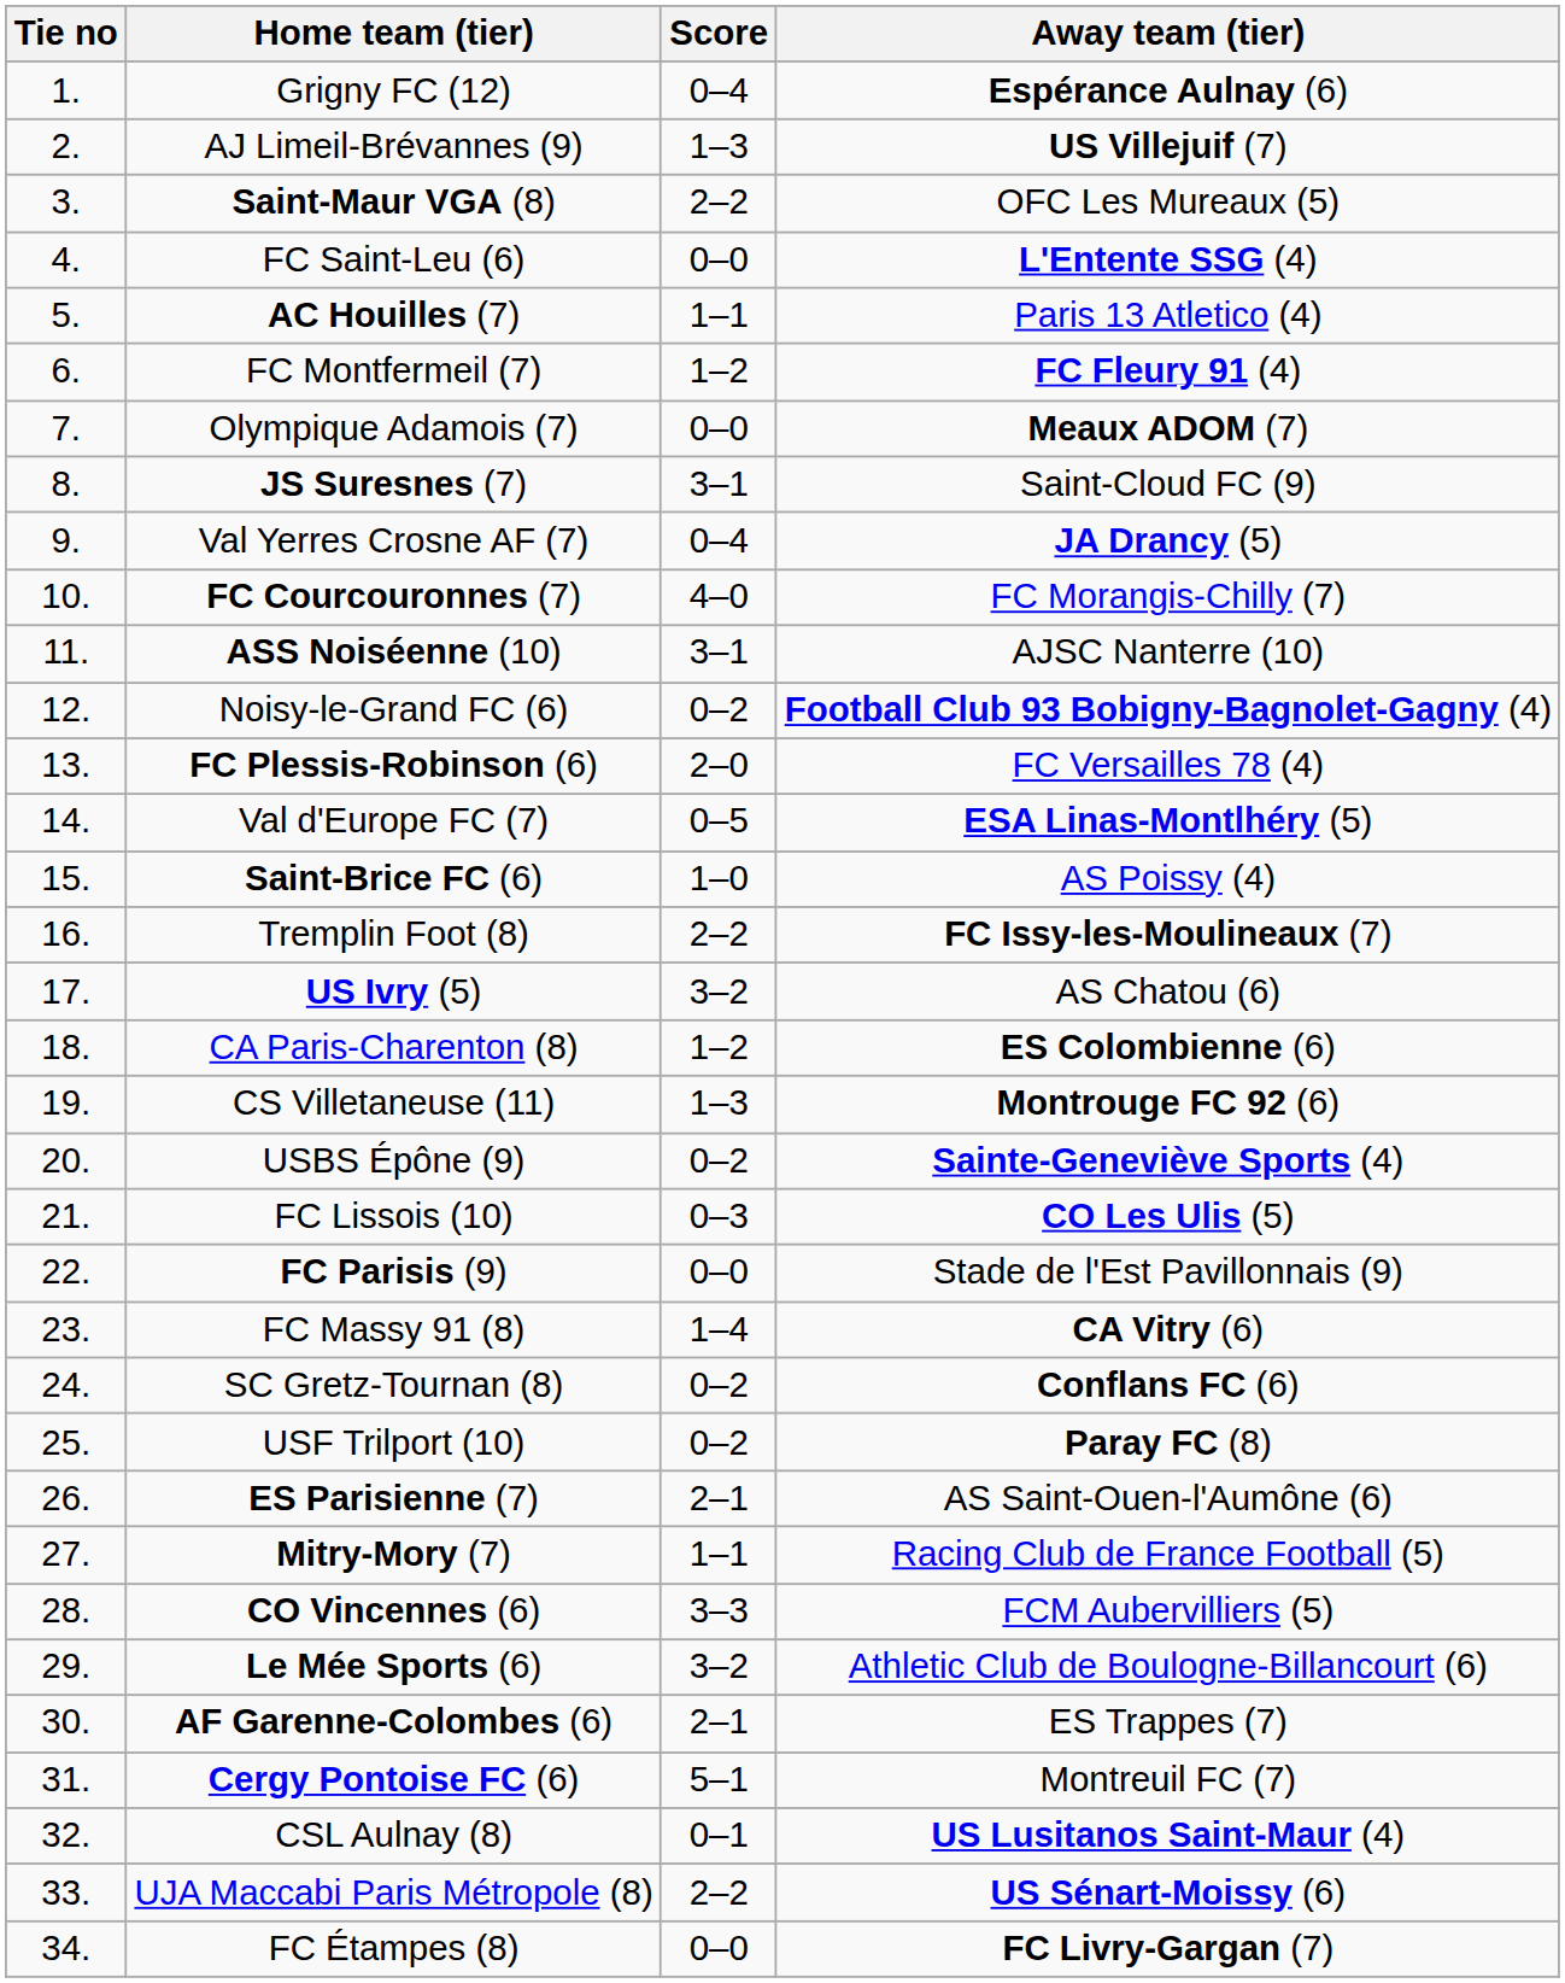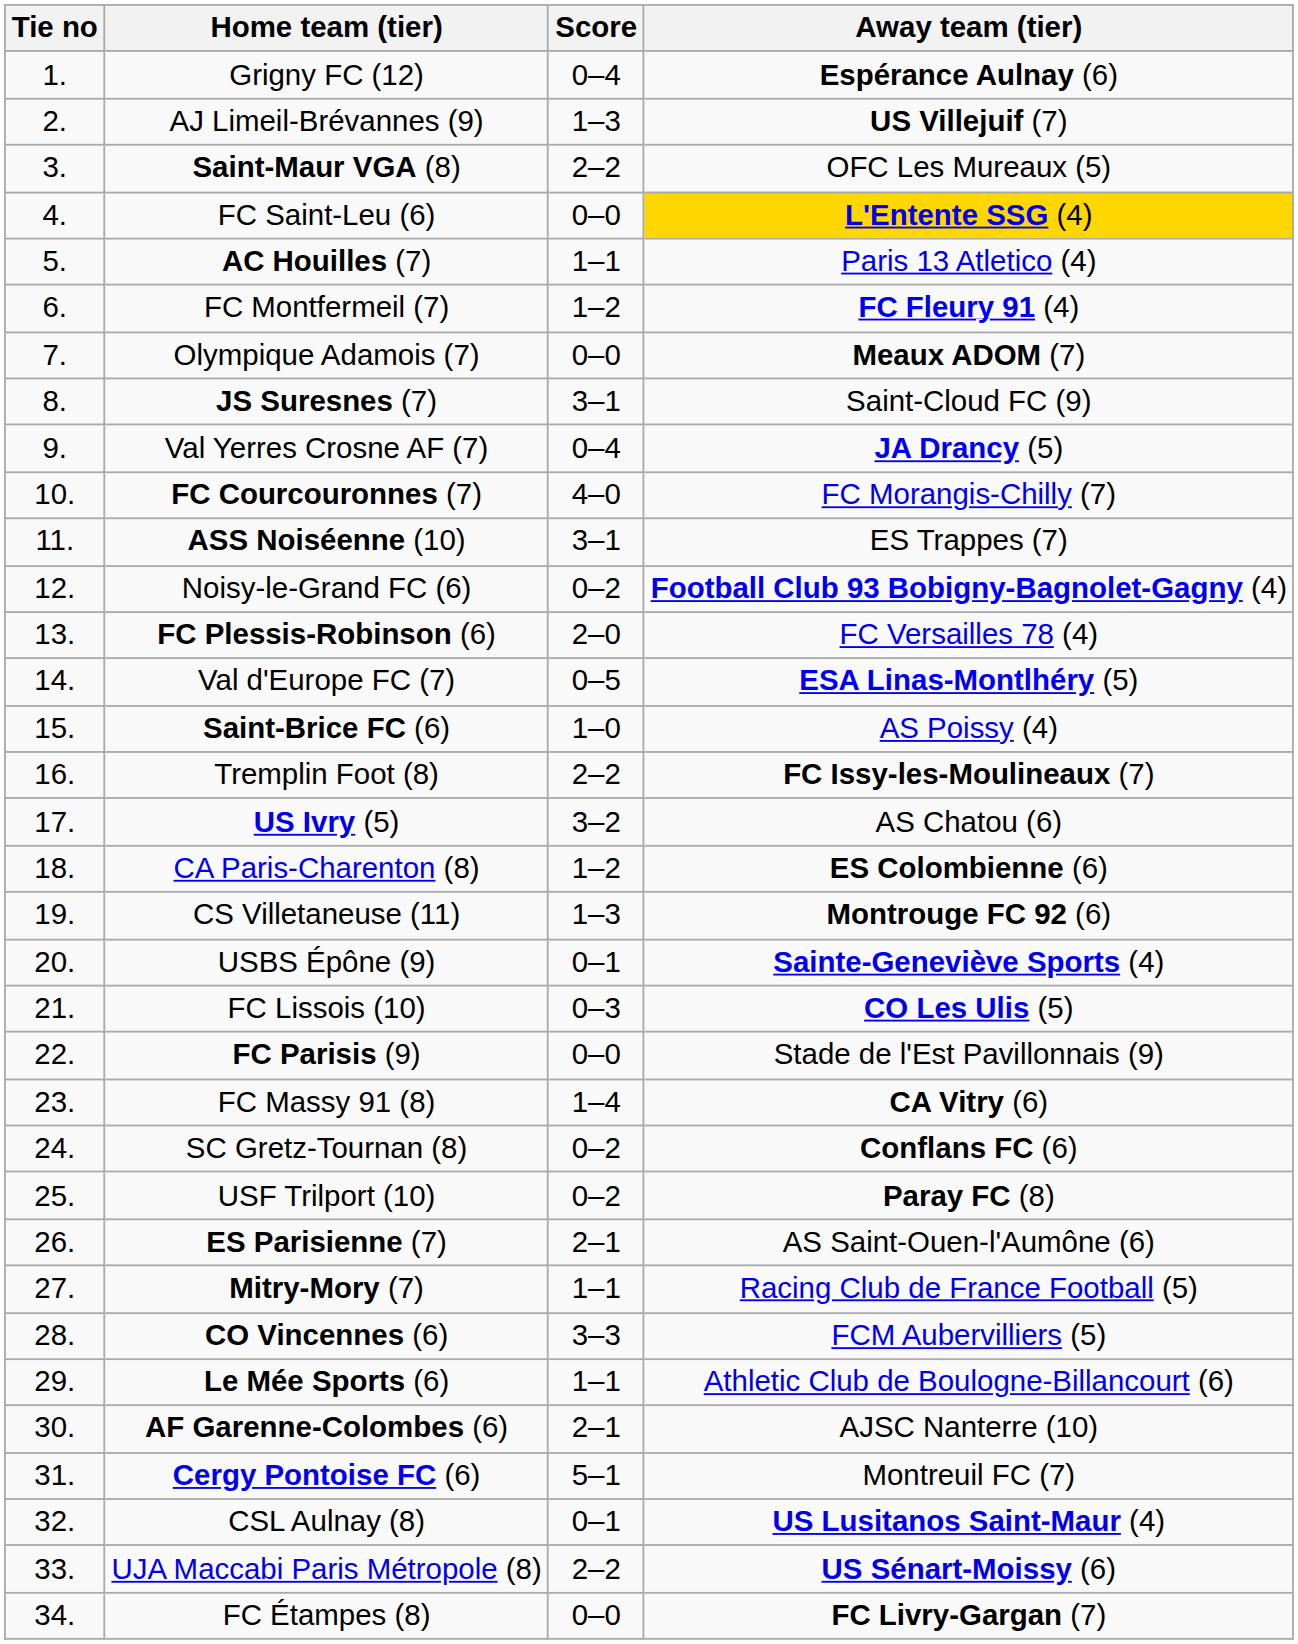FC Saint-Leu (6) | Away team (tier): no background -> gold background
ASS Noiséenne (10) | Away team (tier): AJSC Nanterre (10) -> ES Trappes (7)
USBS Épône (9) | Score: 0–2 -> 0–1
Le Mée Sports (6) | Score: 3–2 -> 1–1
AF Garenne-Colombes (6) | Away team (tier): ES Trappes (7) -> AJSC Nanterre (10)
